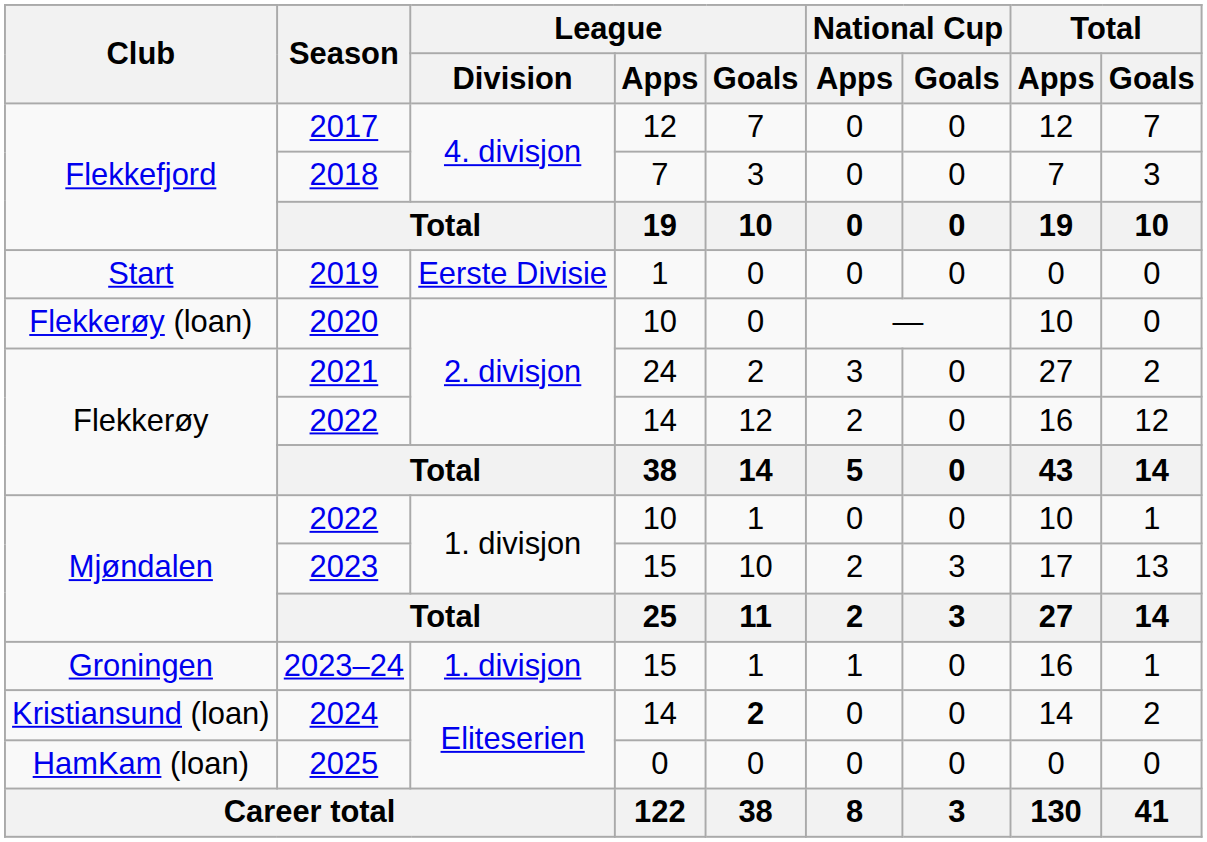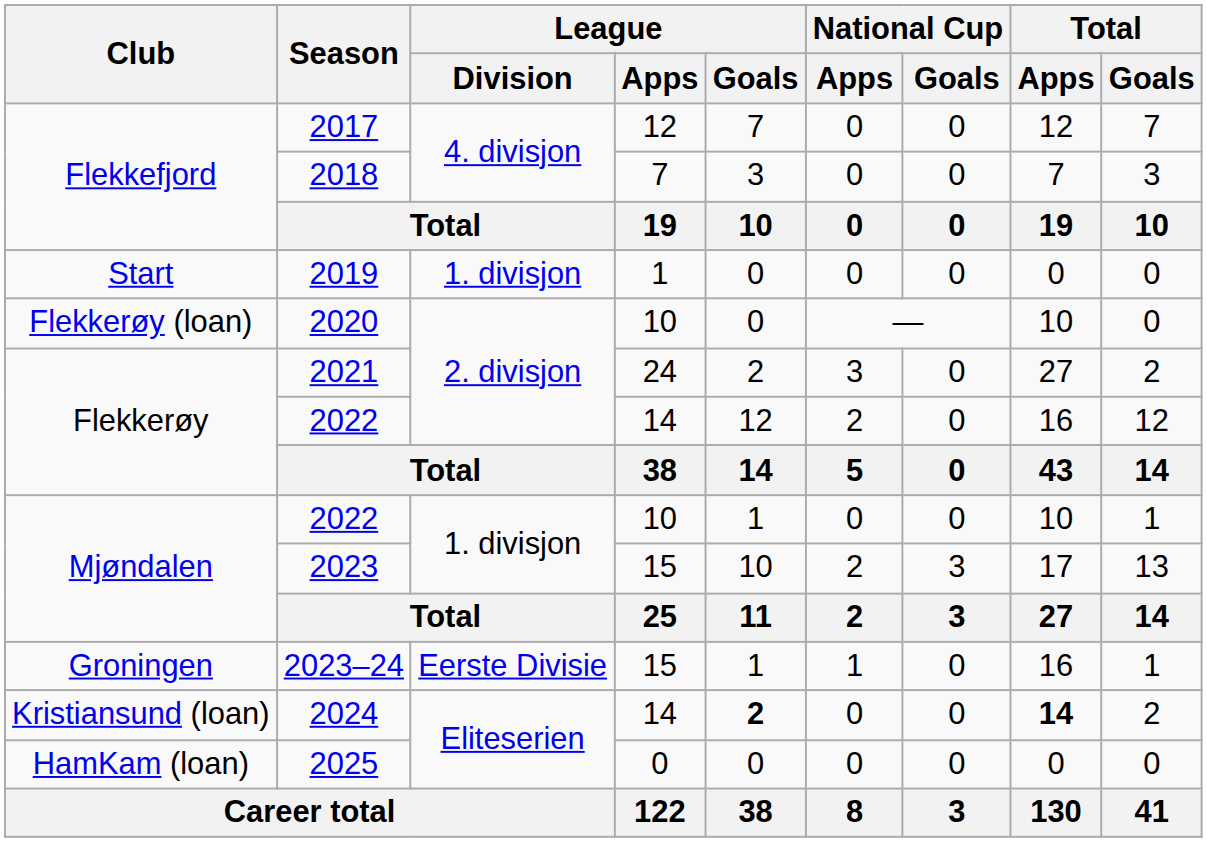2019 | League / Division: Eerste Divisie -> 1. divisjon
2023–24 | League / Division: 1. divisjon -> Eerste Divisie
2024 | Total / Apps: normal -> bold
